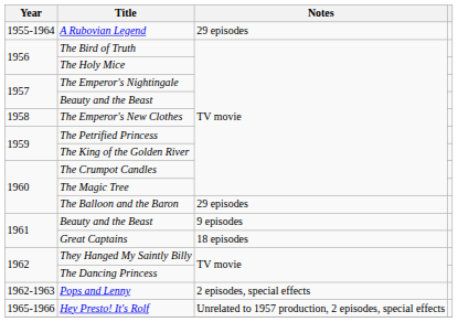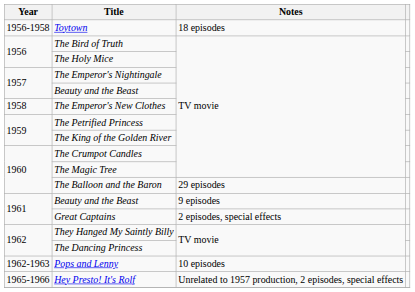- row: 1955-1964 | A Rubovian Legend | 29 episodes
+ row: 1956-1958 | Toytown | 18 episodes
Great Captains | Notes: 18 episodes -> 2 episodes, special effects
Pops and Lenny | Notes: 2 episodes, special effects -> 10 episodes
